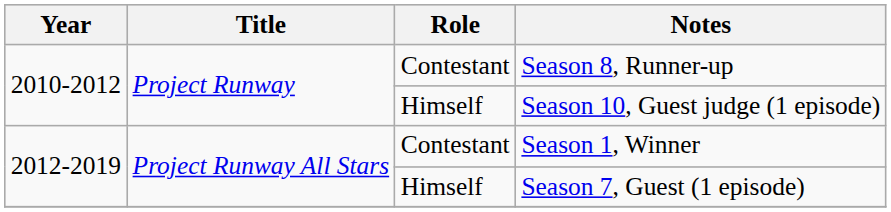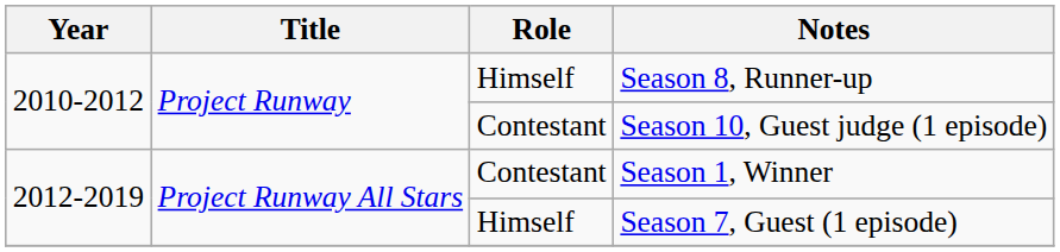Season 8, Runner-up | Role: Contestant -> Himself
Season 10, Guest judge (1 episode) | Role: Himself -> Contestant
